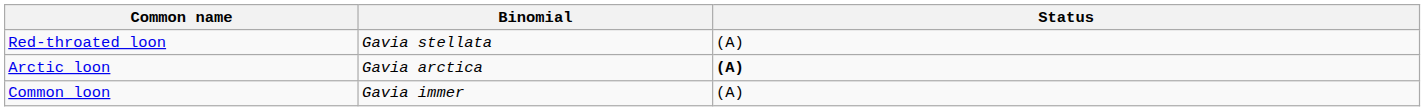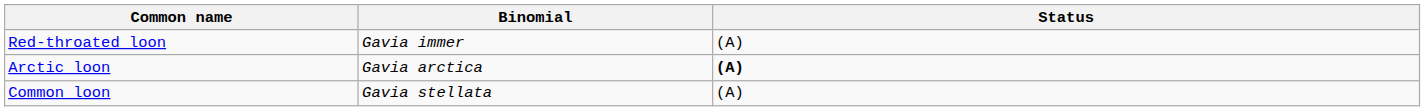Red-throated loon | Binomial: Gavia stellata -> Gavia immer
Common loon | Binomial: Gavia immer -> Gavia stellata
